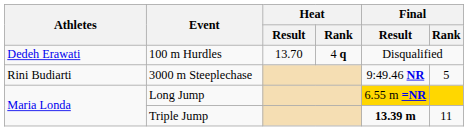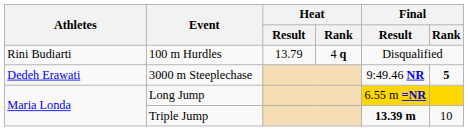100 m Hurdles | Athletes: Dedeh Erawati -> Rini Budiarti
100 m Hurdles | Heat / Result: 13.70 -> 13.79
3000 m Steeplechase | Athletes: Rini Budiarti -> Dedeh Erawati
3000 m Steeplechase | Final / Rank: normal -> bold
Triple Jump | Final / Rank: 11 -> 10
